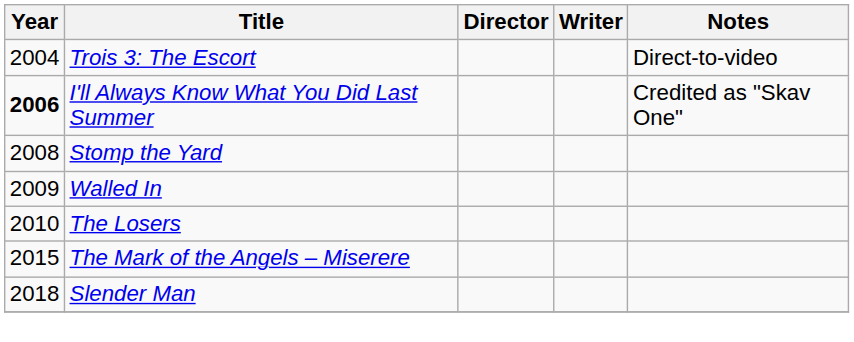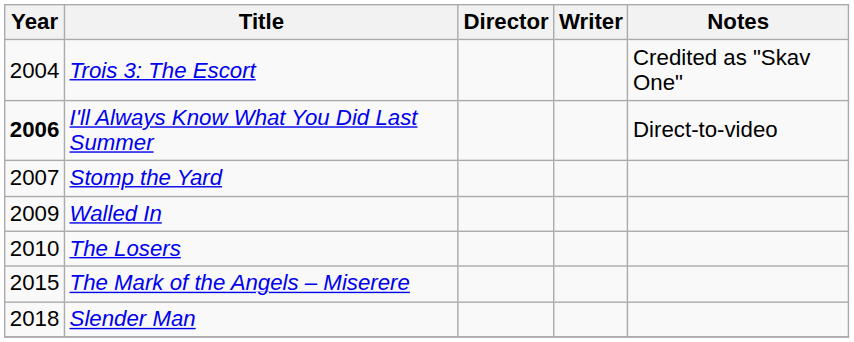Trois 3: The Escort | Notes: Direct-to-video -> Credited as "Skav One"
I'll Always Know What You Did Last Summer | Notes: Credited as "Skav One" -> Direct-to-video
Stomp the Yard | Year: 2008 -> 2007
